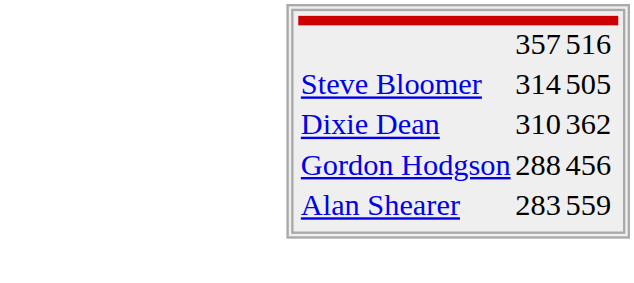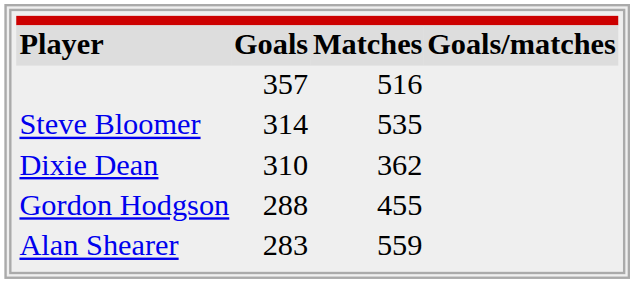+ row: Player | Goals | Matches | Goals/matches
Steve Bloomer | column 3: 505 -> 535
Gordon Hodgson | column 3: 456 -> 455
